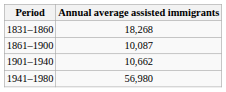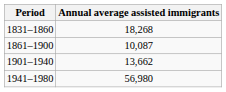1901–1940 | Annual average assisted immigrants: 10,662 -> 13,662
